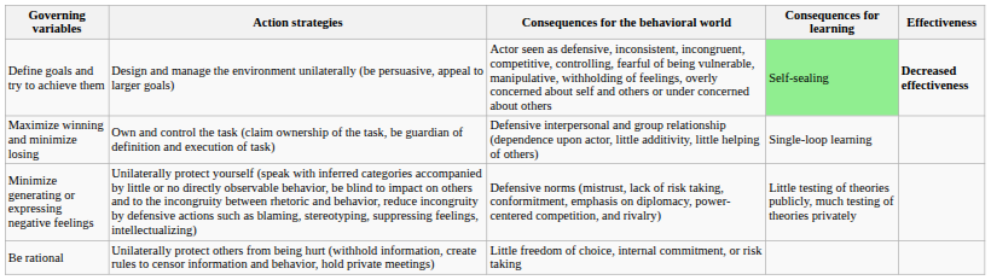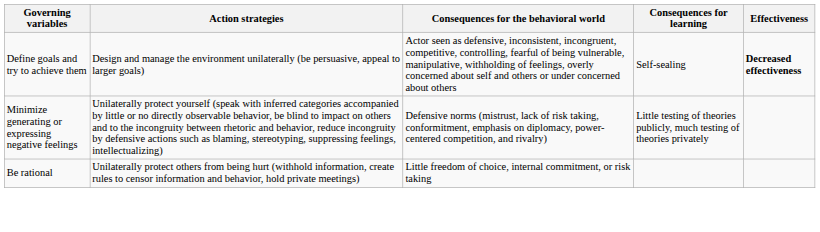Define goals and try to achieve them | Consequences for learning: lightgreen background -> no background
- row: Maximize winning and minimize losing | Own and control the task (claim ownership of the task, be guardian of definition and execution of task) | Defensive interpersonal and group relationship (dependence upon actor, little additivity, little helping of others) | Single-loop learning
